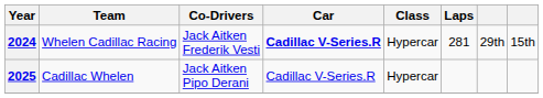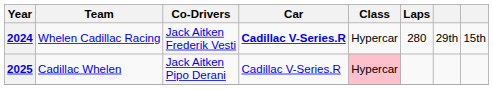2024 | Laps: 281 -> 280
2025 | Class: no background -> pink background
